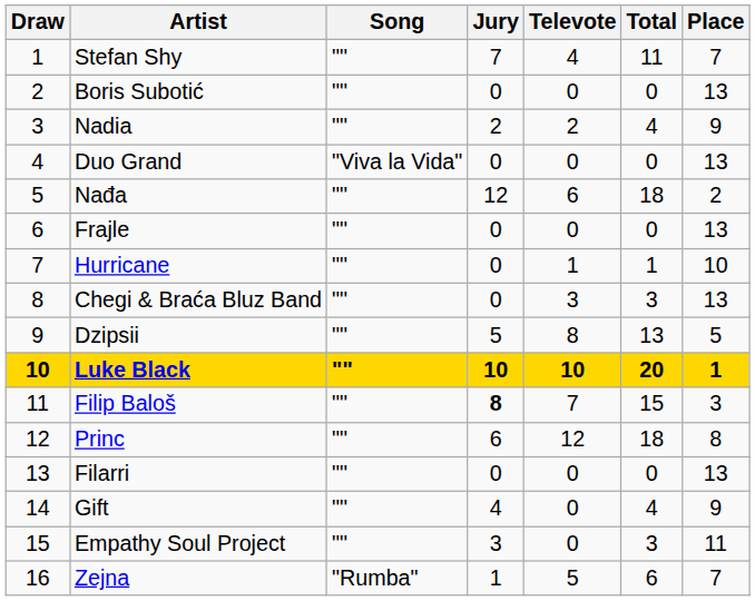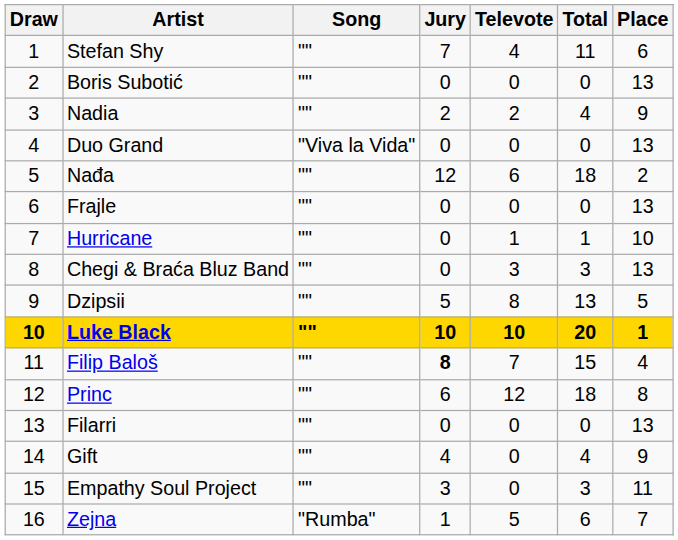Stefan Shy | Place: 7 -> 6
Filip Baloš | Place: 3 -> 4
